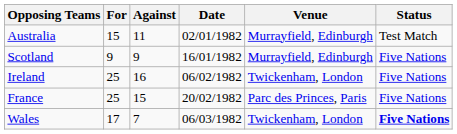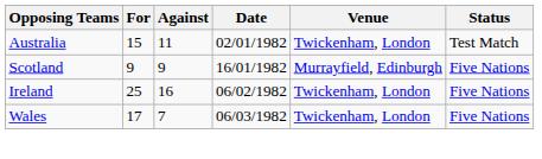Australia | Venue: Murrayfield, Edinburgh -> Twickenham, London
- row: France | 25 | 15 | 20/02/1982 | Parc des Princes, Paris | Five Nations
Wales | Status: bold -> normal
